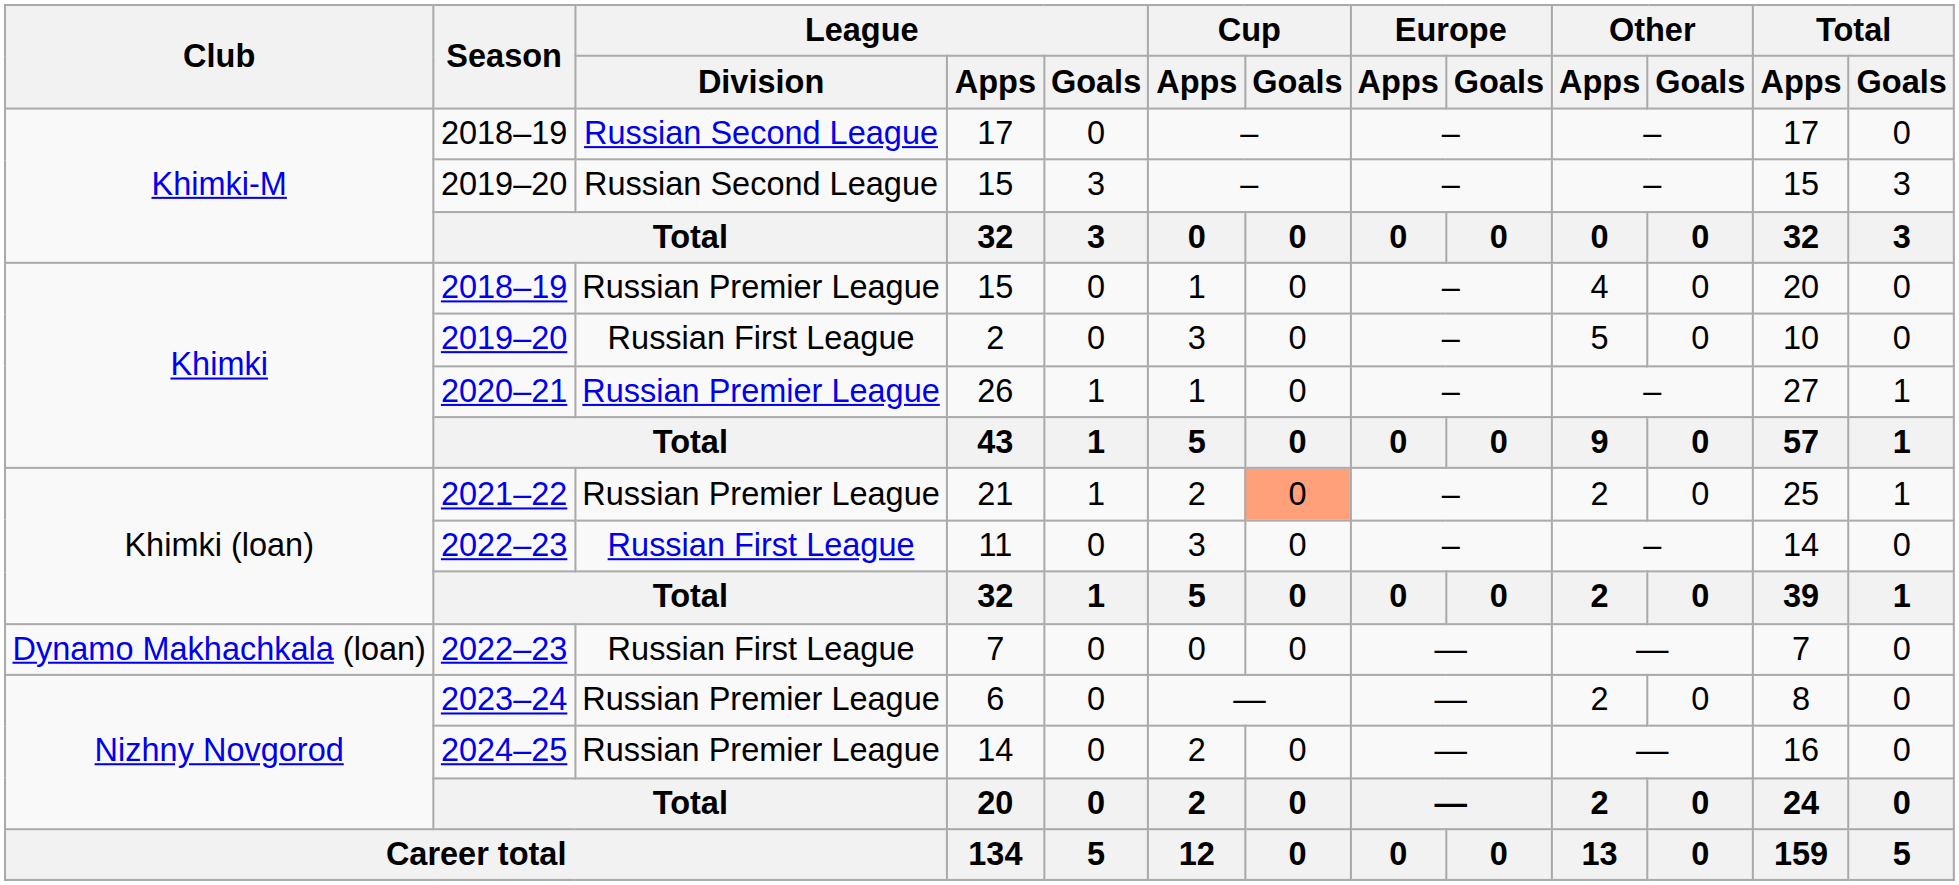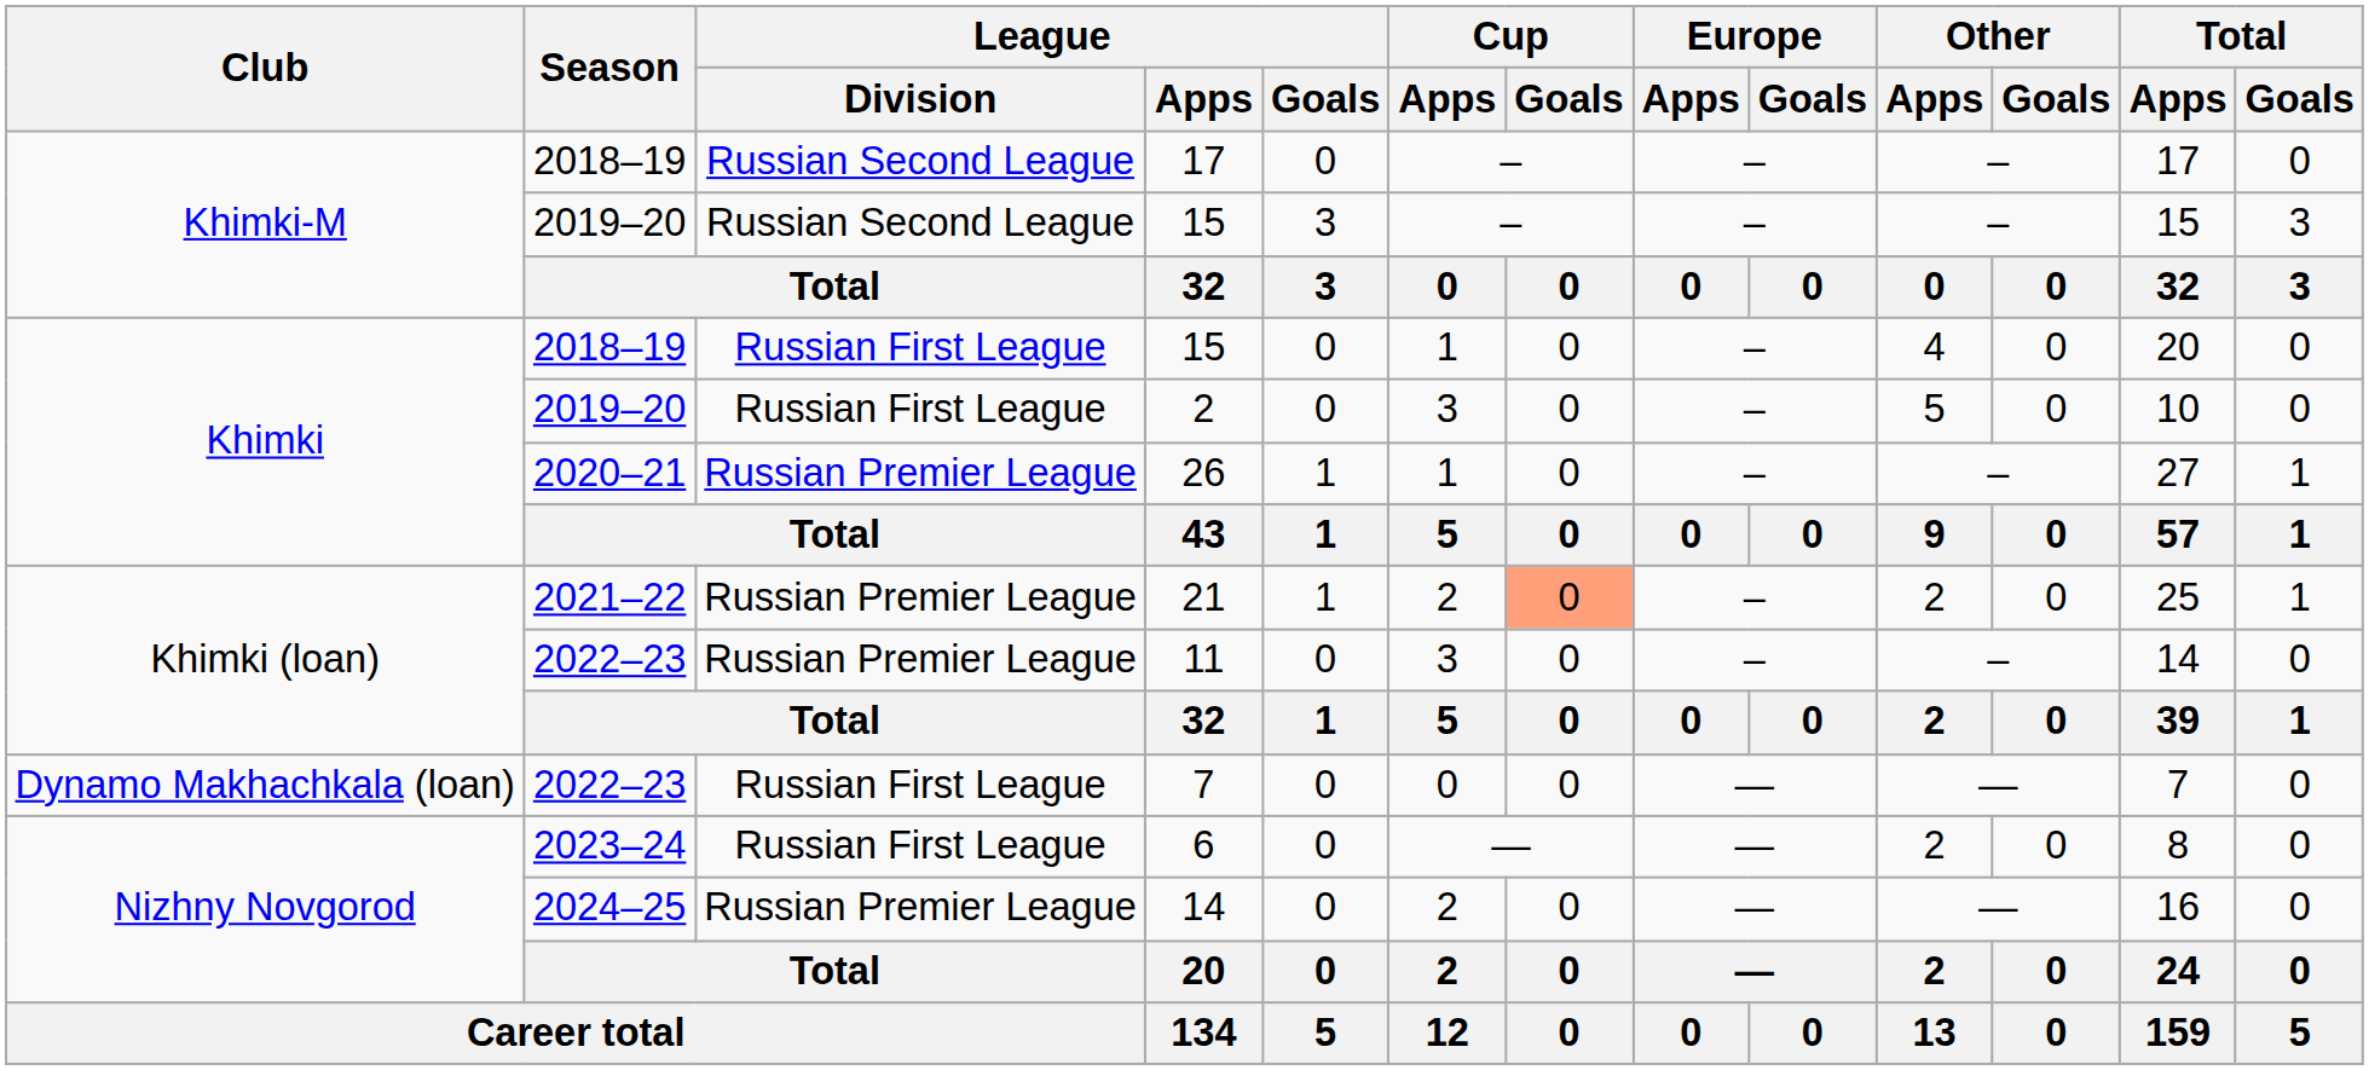2018–19 / 15 | League / Division: Russian Premier League -> Russian First League
11 | League / Division: Russian First League -> Russian Premier League
6 | League / Division: Russian Premier League -> Russian First League
